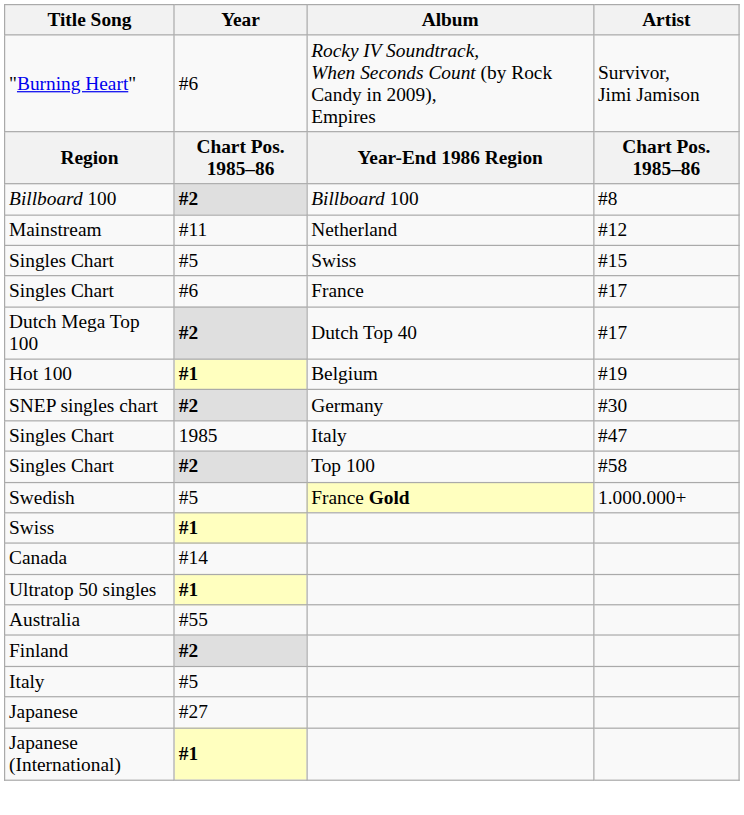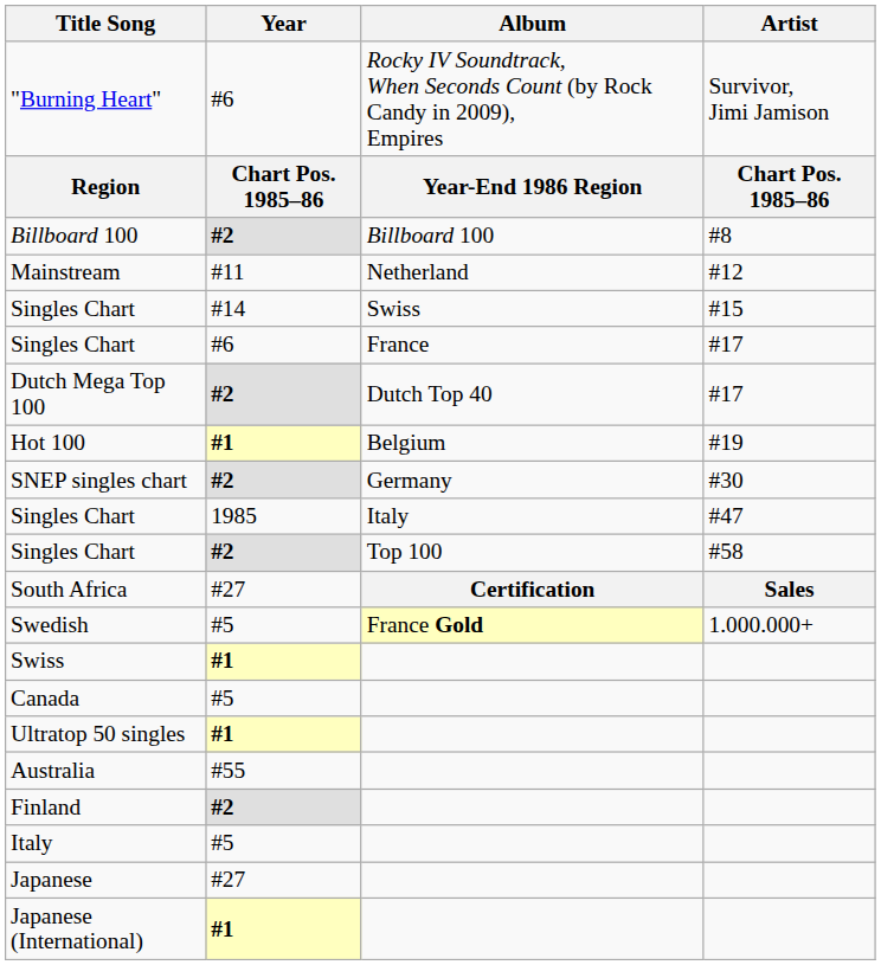Singles Chart / Swiss | Year: #5 -> #14
+ row: South Africa | #27 | Certification | Sales
Canada | Year: #14 -> #5
